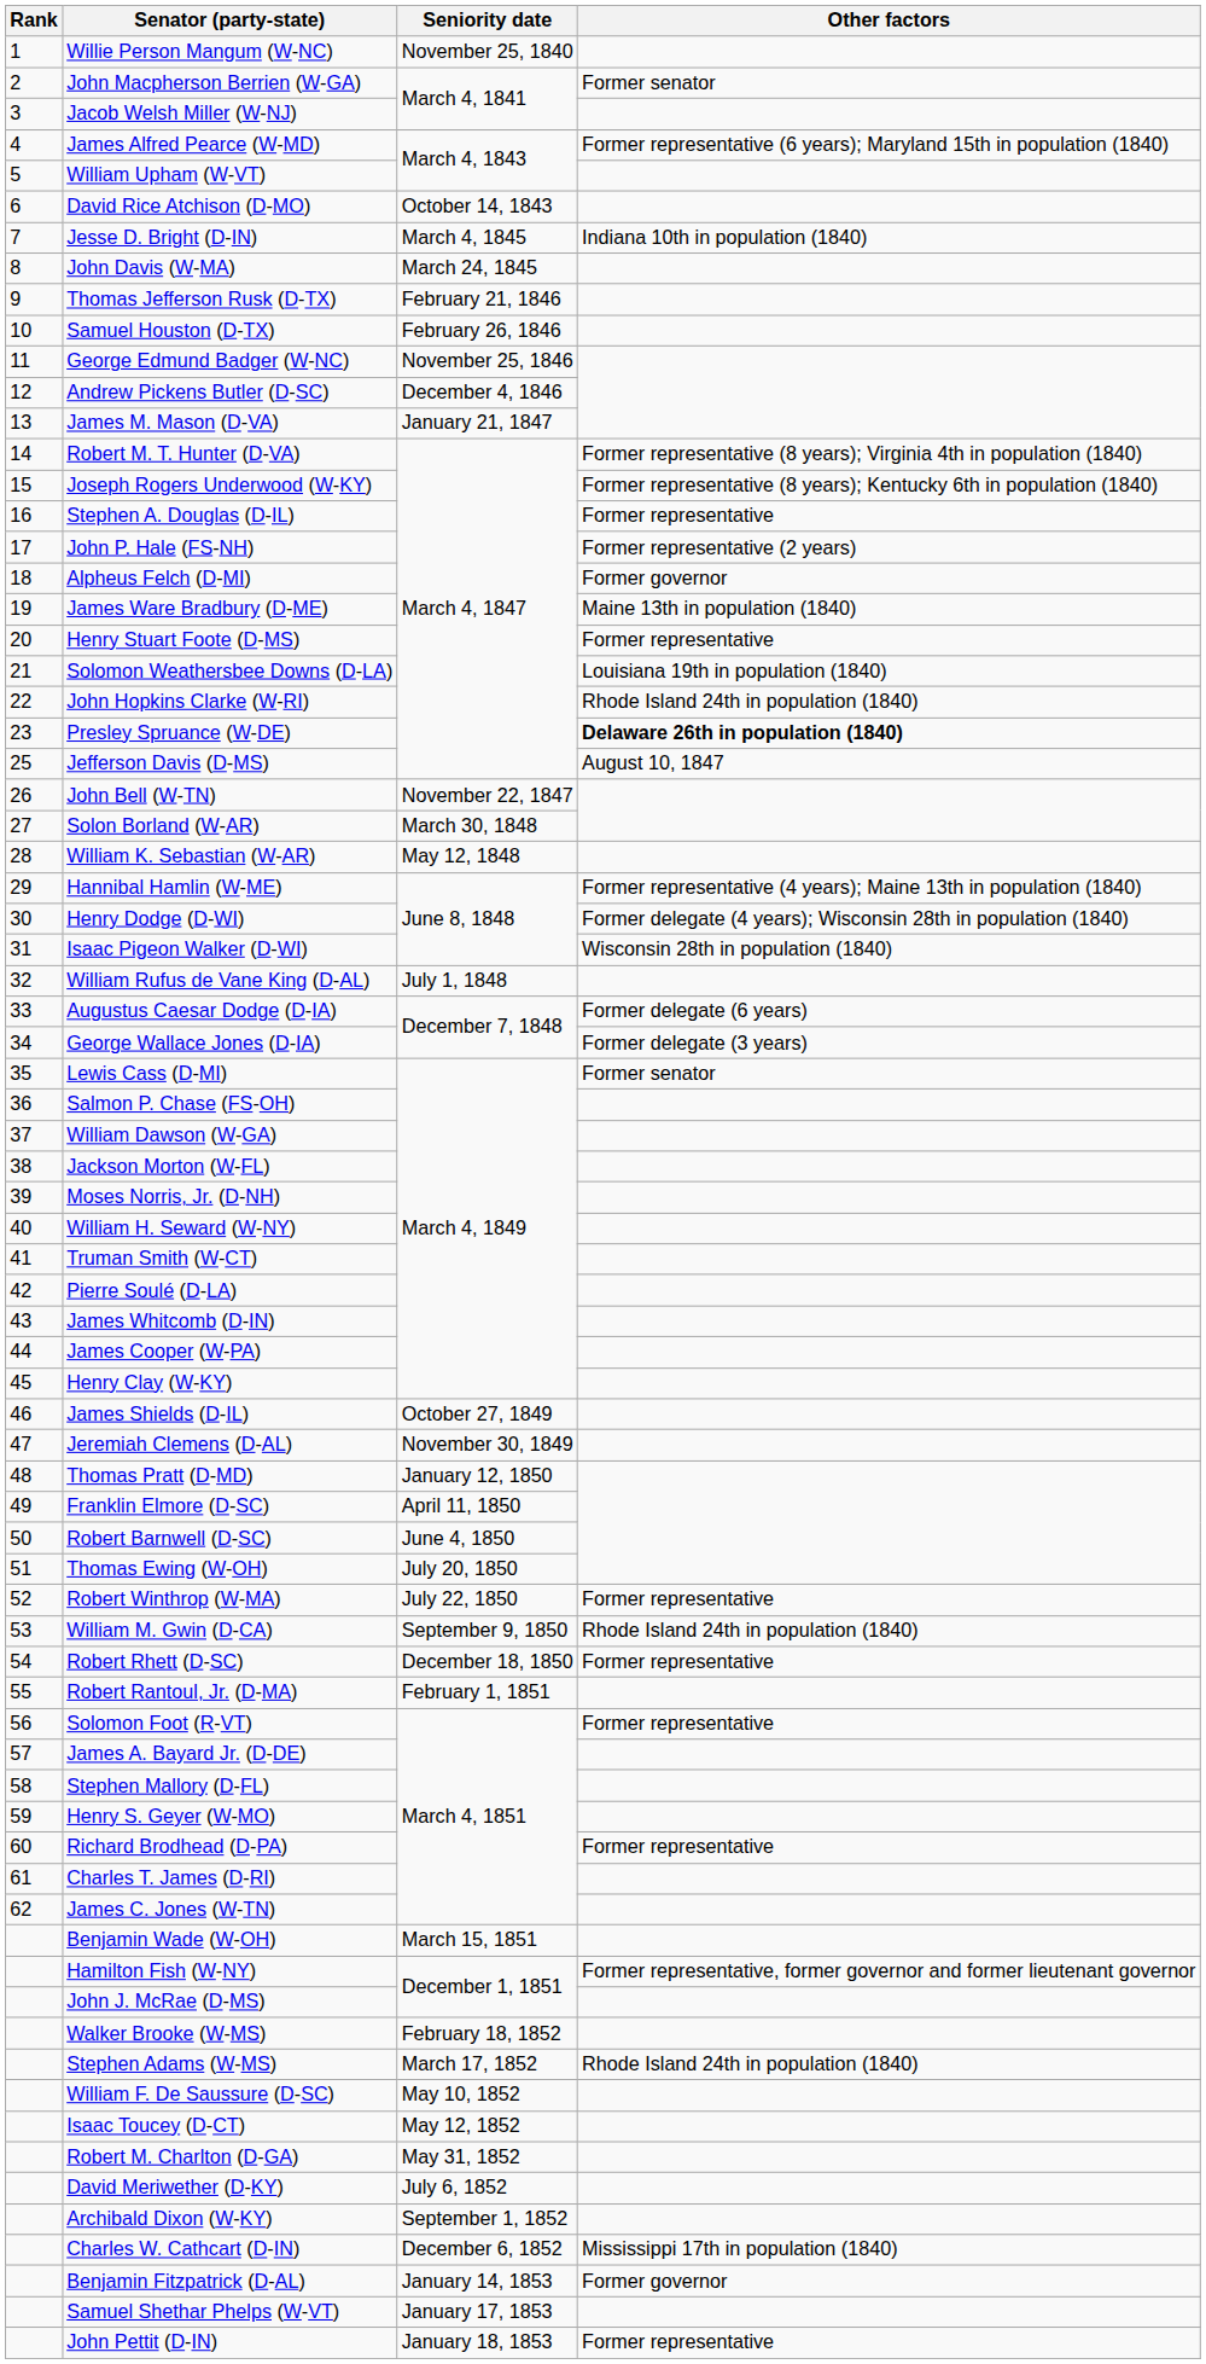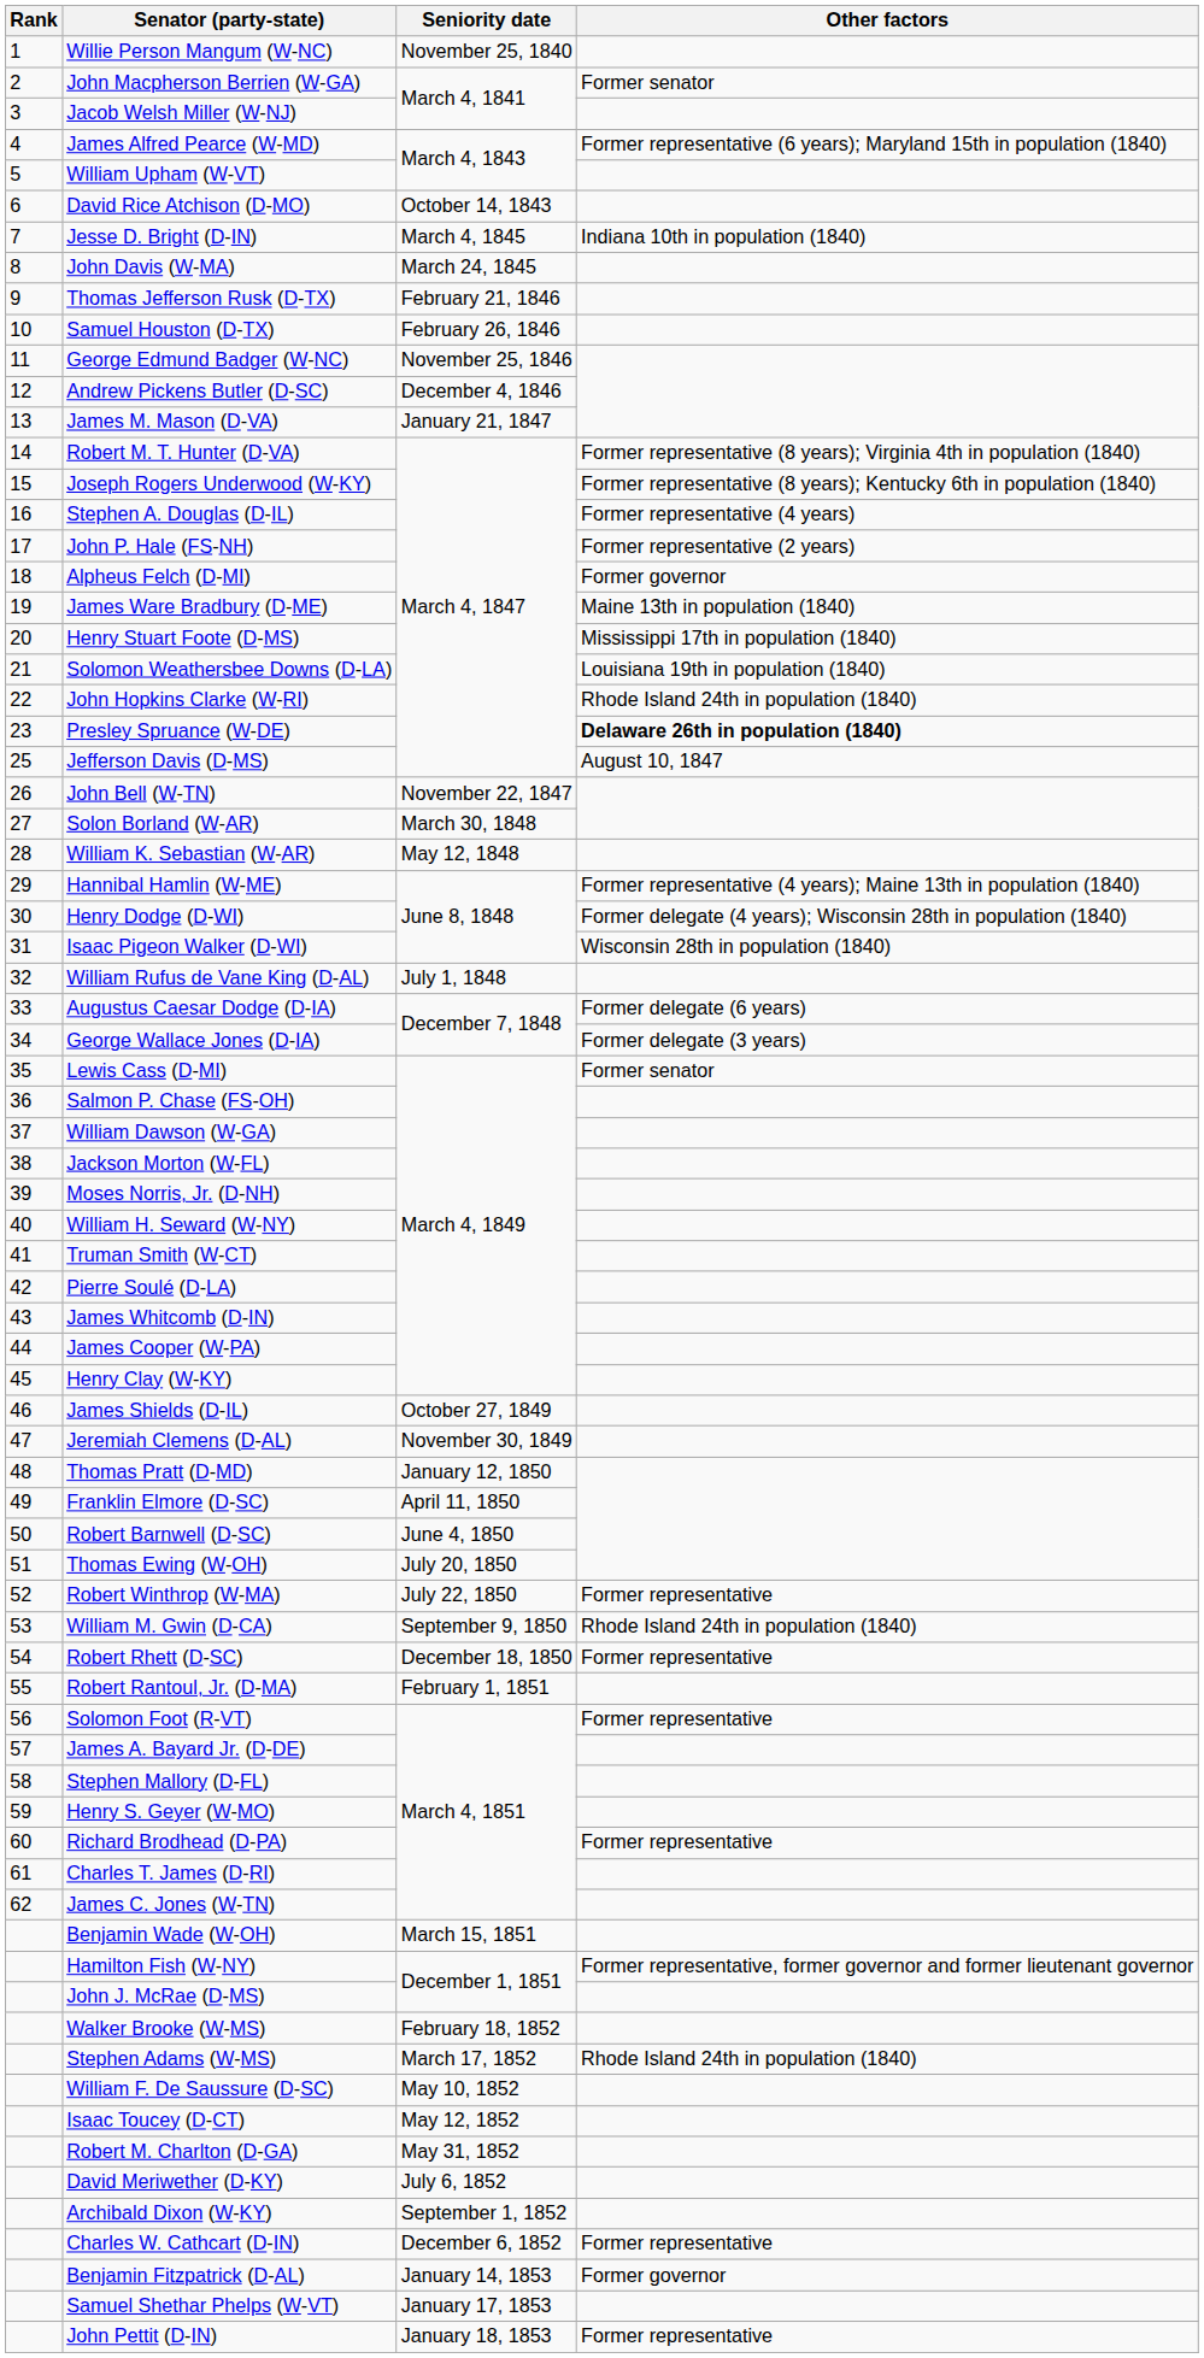Stephen A. Douglas (D-IL) | Other factors: Former representative -> Former representative (4 years)
Henry Stuart Foote (D-MS) | Other factors: Former representative -> Mississippi 17th in population (1840)
Charles W. Cathcart (D-IN) | Other factors: Mississippi 17th in population (1840) -> Former representative
